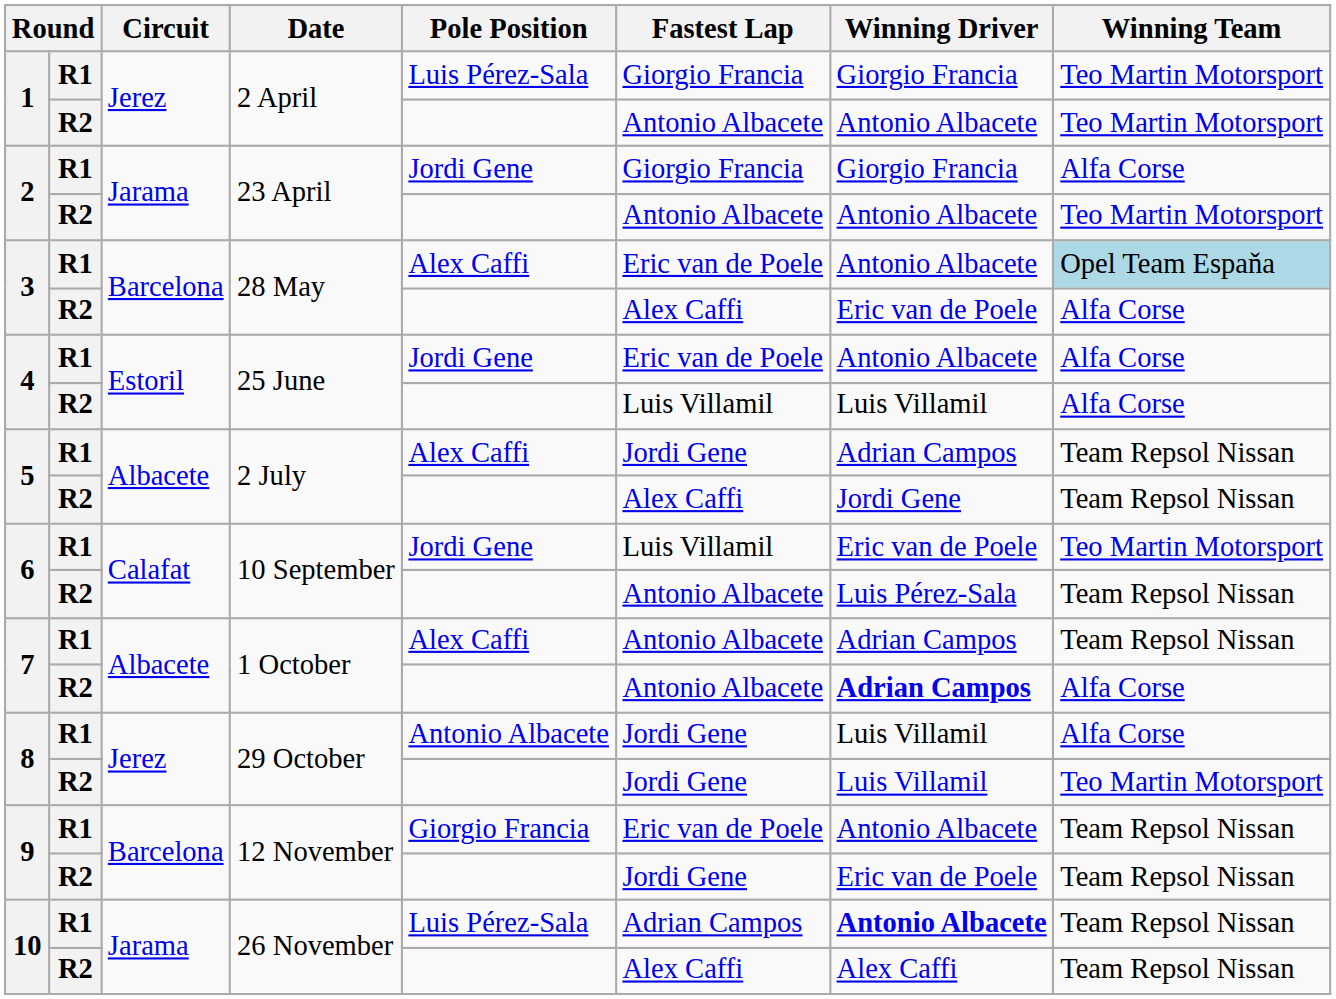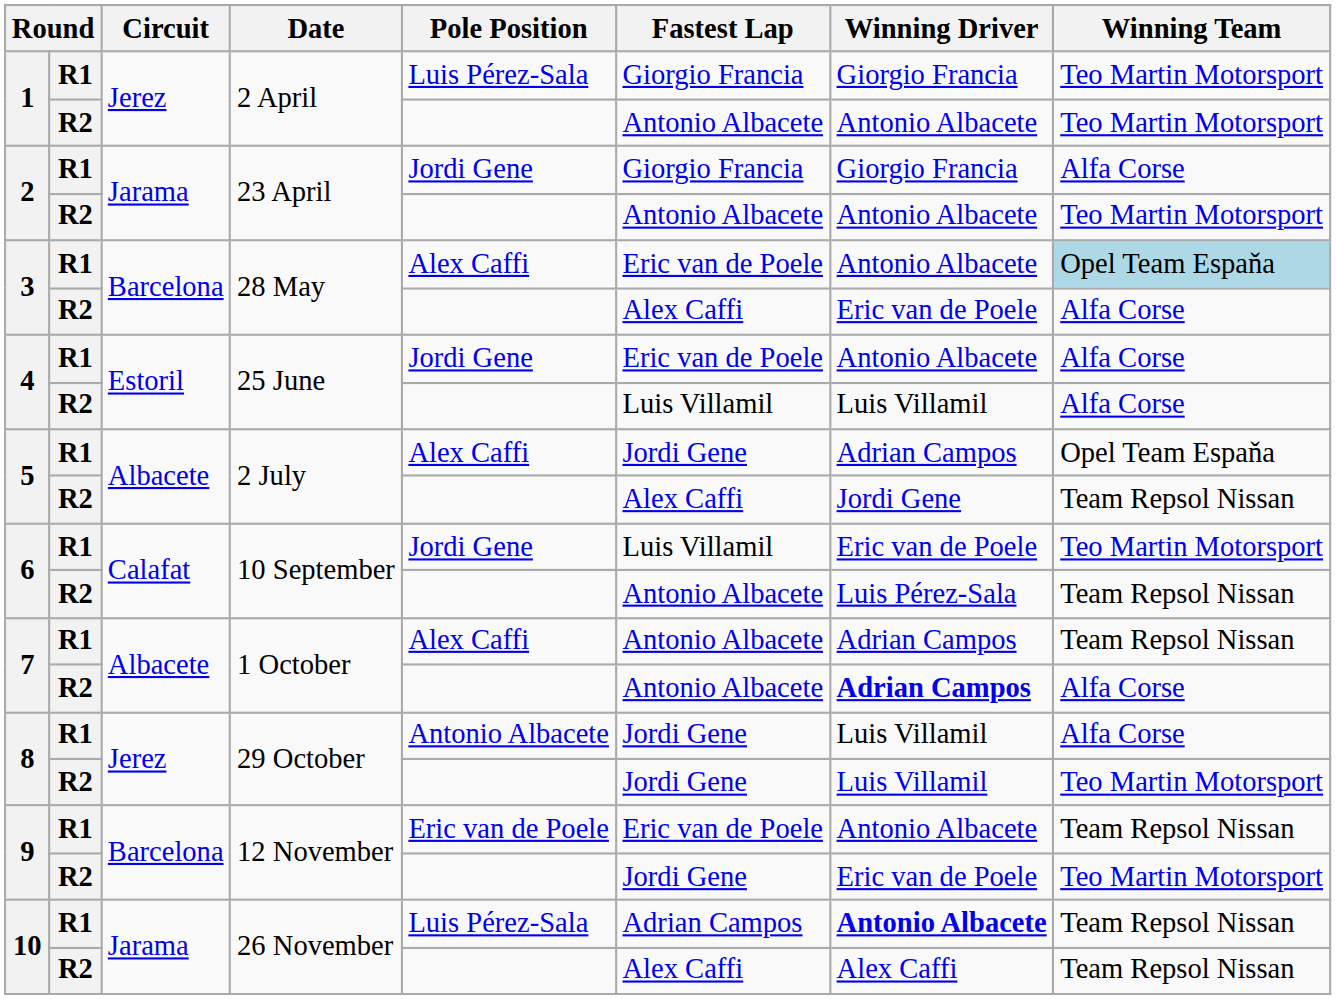5 / R1 | Winning Team: Team Repsol Nissan -> Opel Team Espaňa
9 / R1 | Pole Position: Giorgio Francia -> Eric van de Poele
9 / R2 | Winning Team: Team Repsol Nissan -> Teo Martin Motorsport
